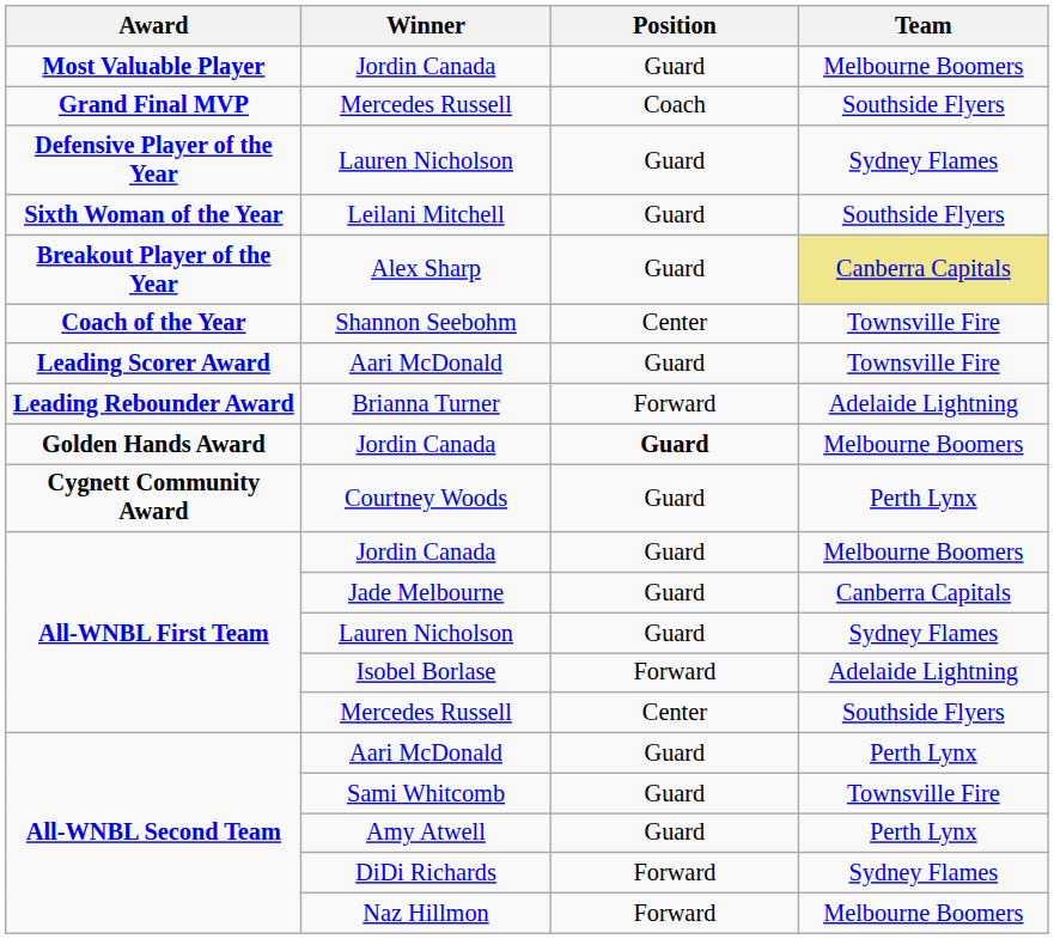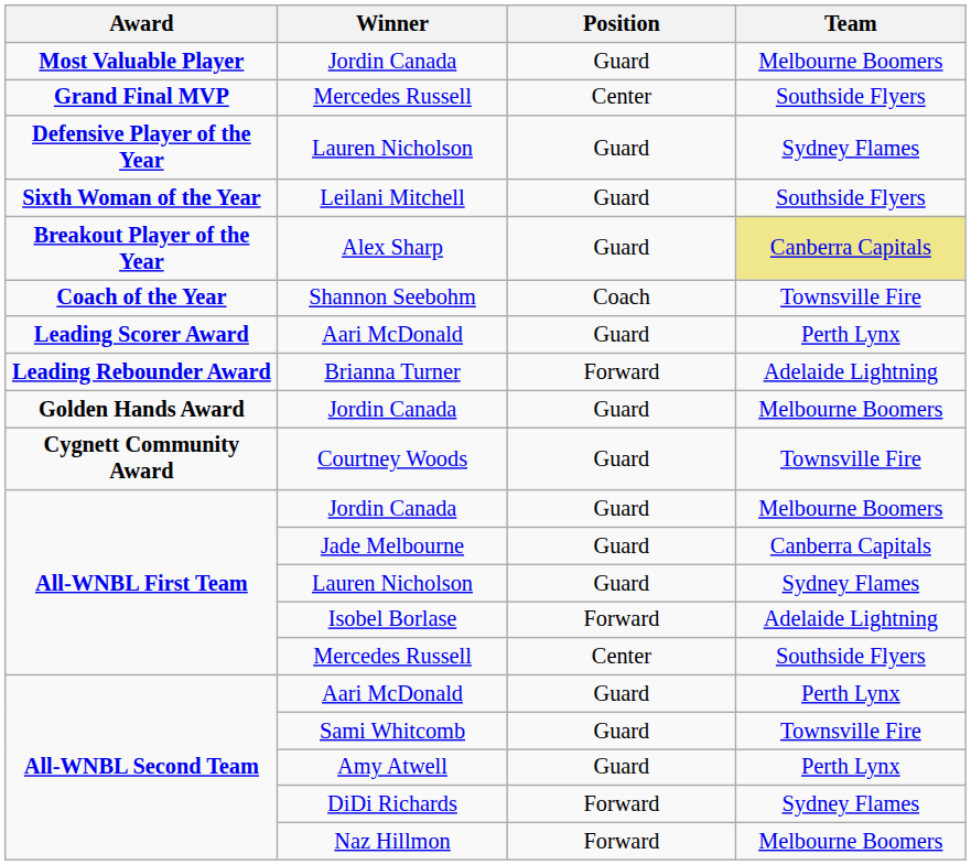Grand Final MVP / Mercedes Russell | Position: Coach -> Center
Shannon Seebohm | Position: Center -> Coach
Leading Scorer Award / Aari McDonald | Team: Townsville Fire -> Perth Lynx
Golden Hands Award / Jordin Canada | Position: bold -> normal
Courtney Woods | Team: Perth Lynx -> Townsville Fire
